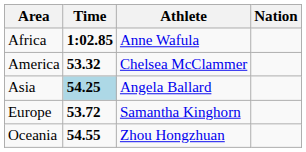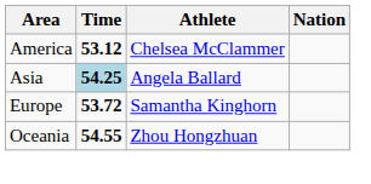- row: Africa | 1:02.85 | Anne Wafula
America | Time: 53.32 -> 53.12
